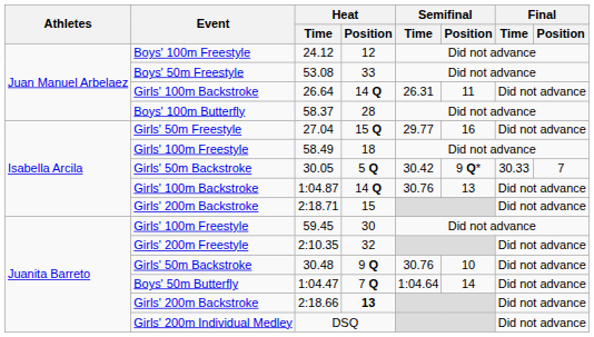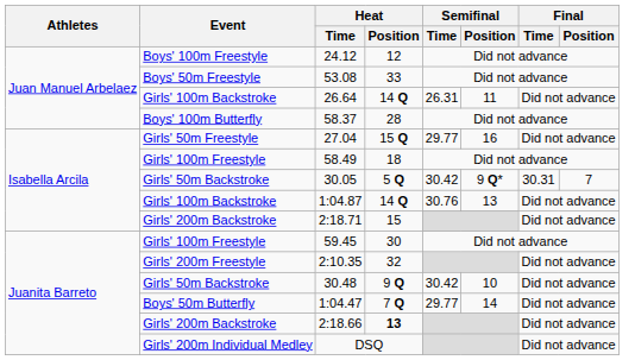30.05 | Final / Time: 30.33 -> 30.31
30.48 | Semifinal / Time: 30.76 -> 30.42
1:04.47 | Semifinal / Time: 1:04.64 -> 29.77
